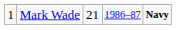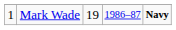Mark Wade | column 3: 21 -> 19
